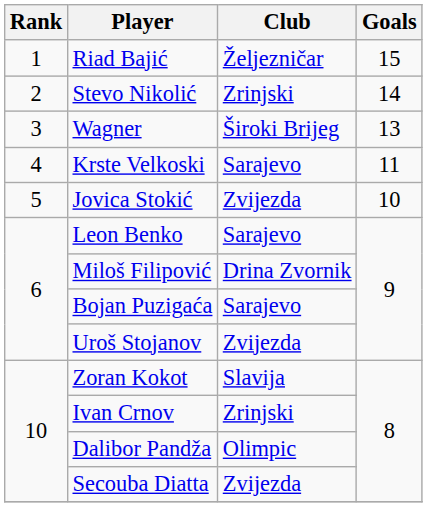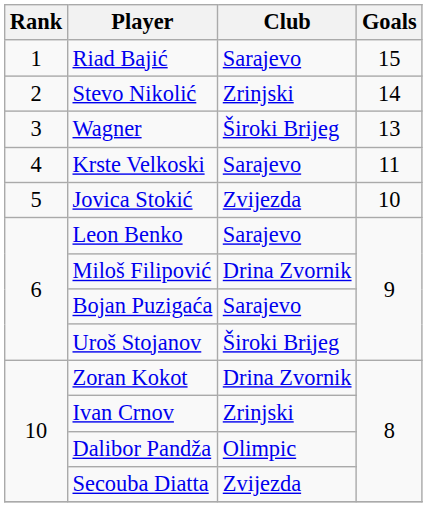Riad Bajić | Club: Željezničar -> Sarajevo
Uroš Stojanov | Club: Zvijezda -> Široki Brijeg
Zoran Kokot | Club: Slavija -> Drina Zvornik
